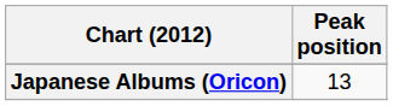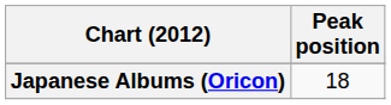Japanese Albums (Oricon) | Peak position: 13 -> 18
